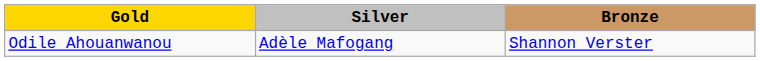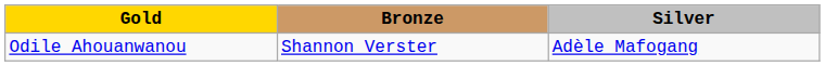columns swapped: Silver <-> Bronze
